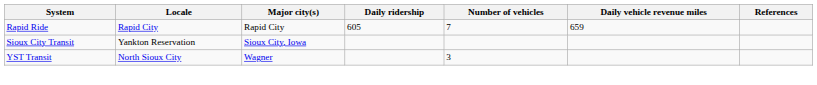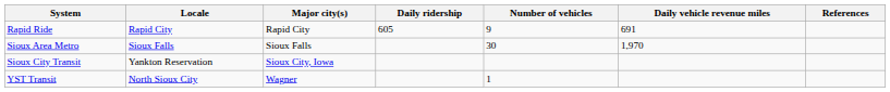Rapid Ride | Number of vehicles: 7 -> 9
Rapid Ride | Daily vehicle revenue miles: 659 -> 691
+ row: Sioux Area Metro | Sioux Falls | Sioux Falls | 30 | 1,970
YST Transit | Number of vehicles: 3 -> 1
